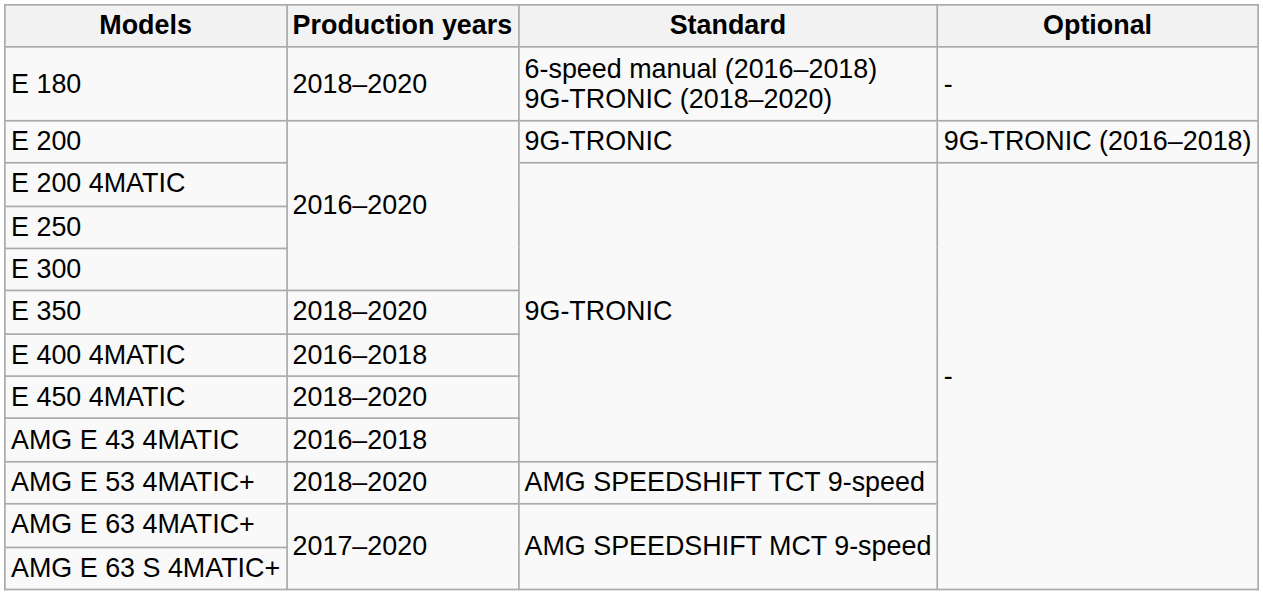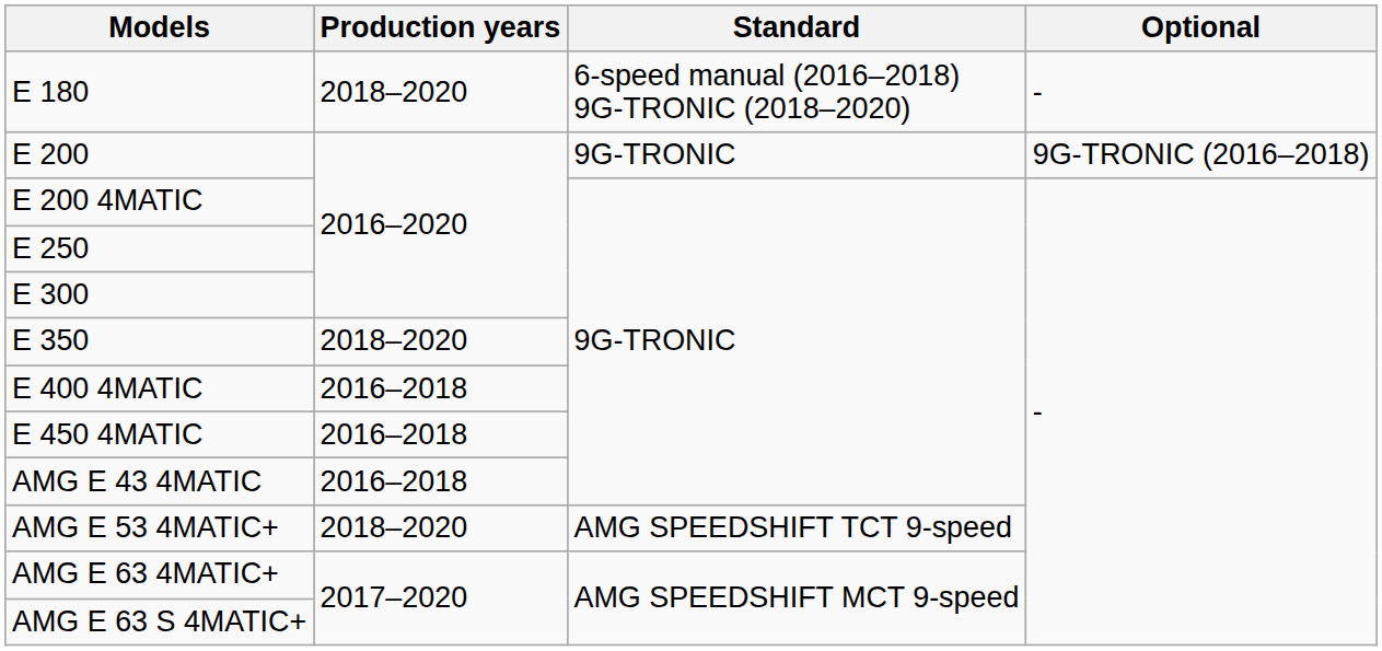E 450 4MATIC | Production years: 2018–2020 -> 2016–2018
